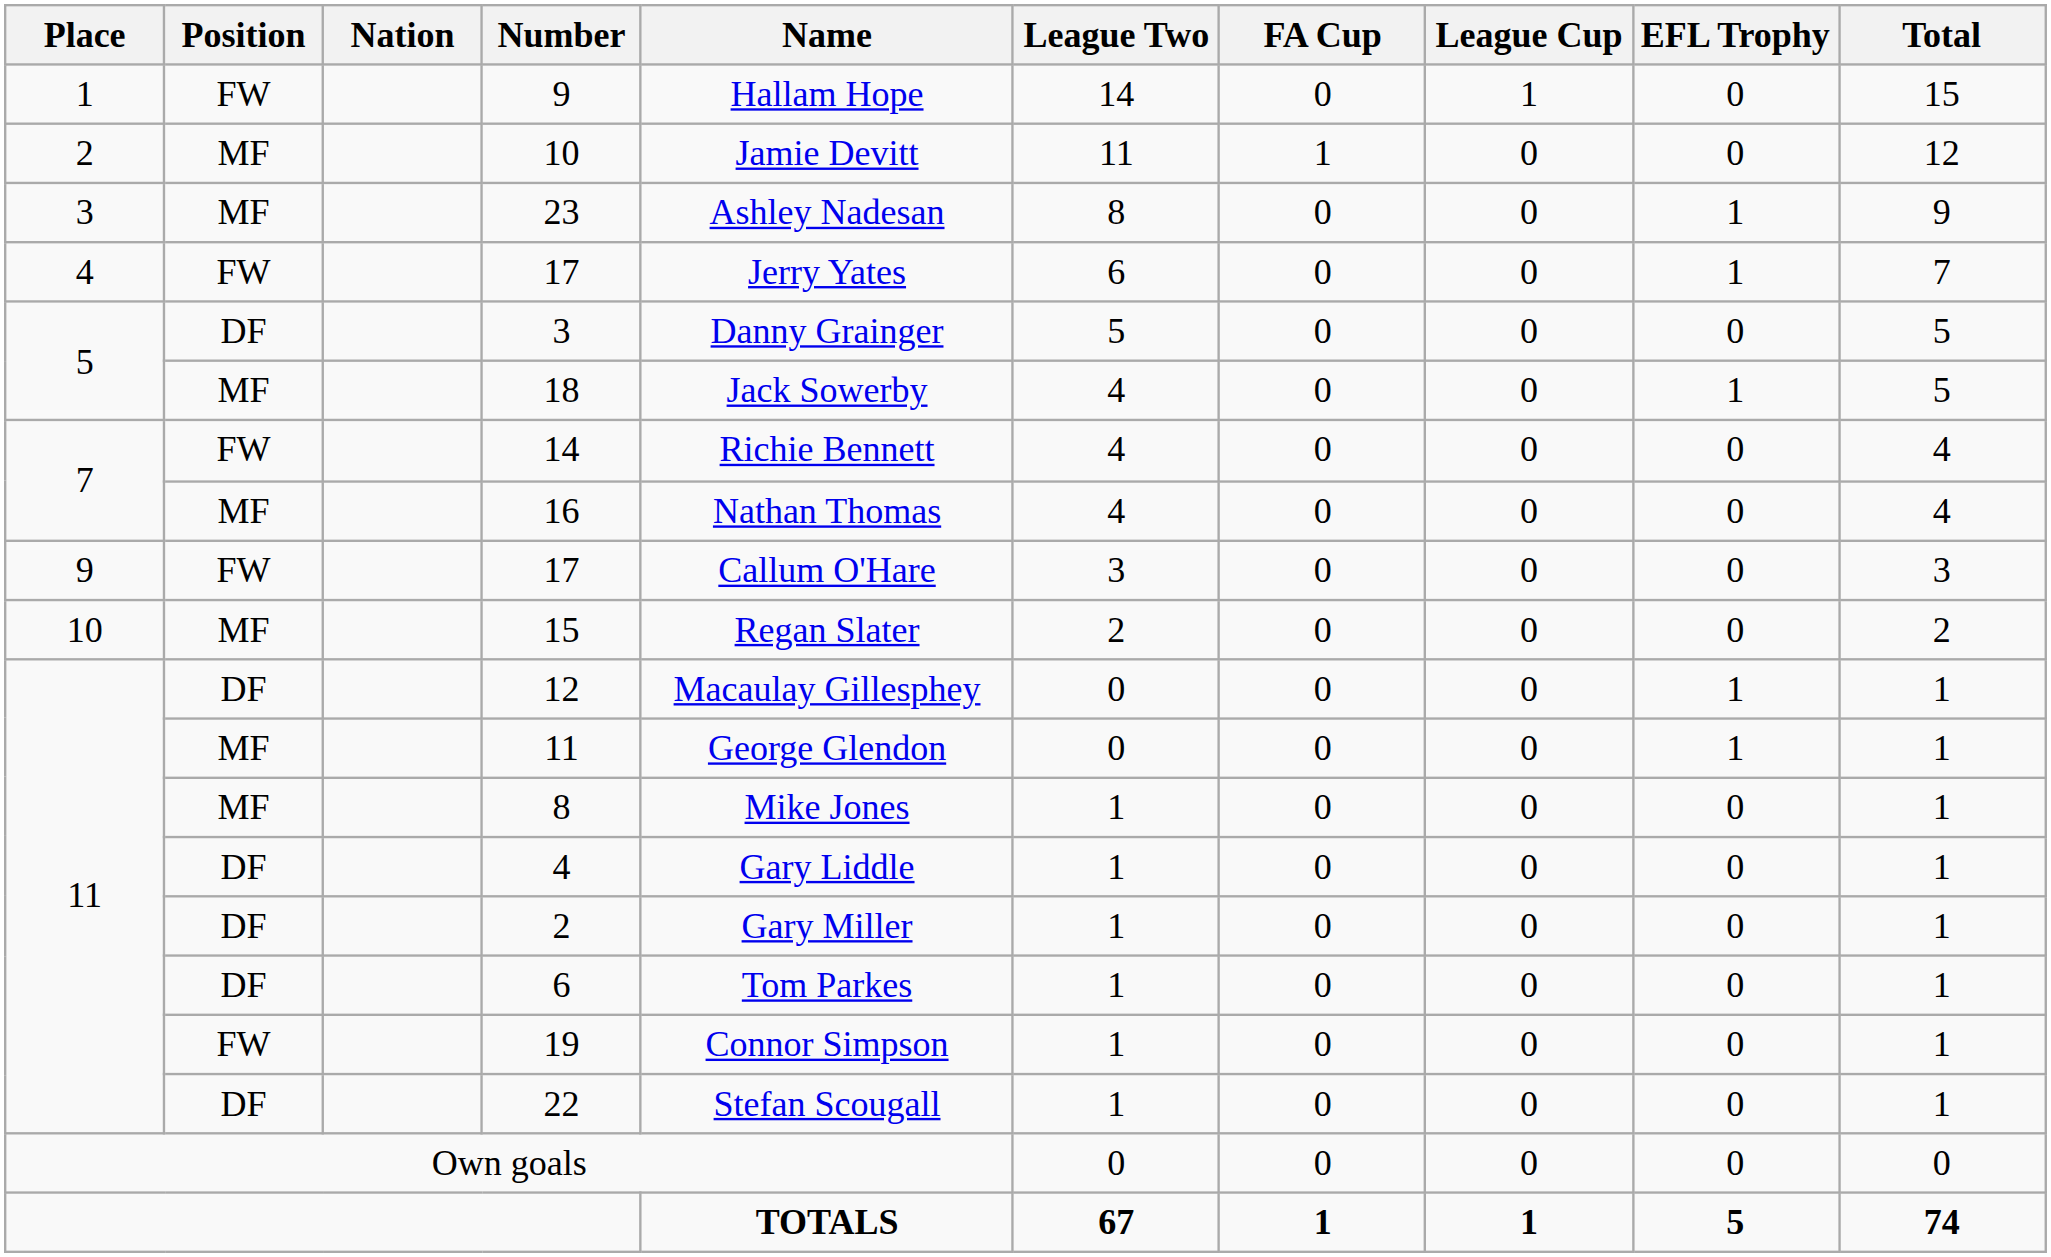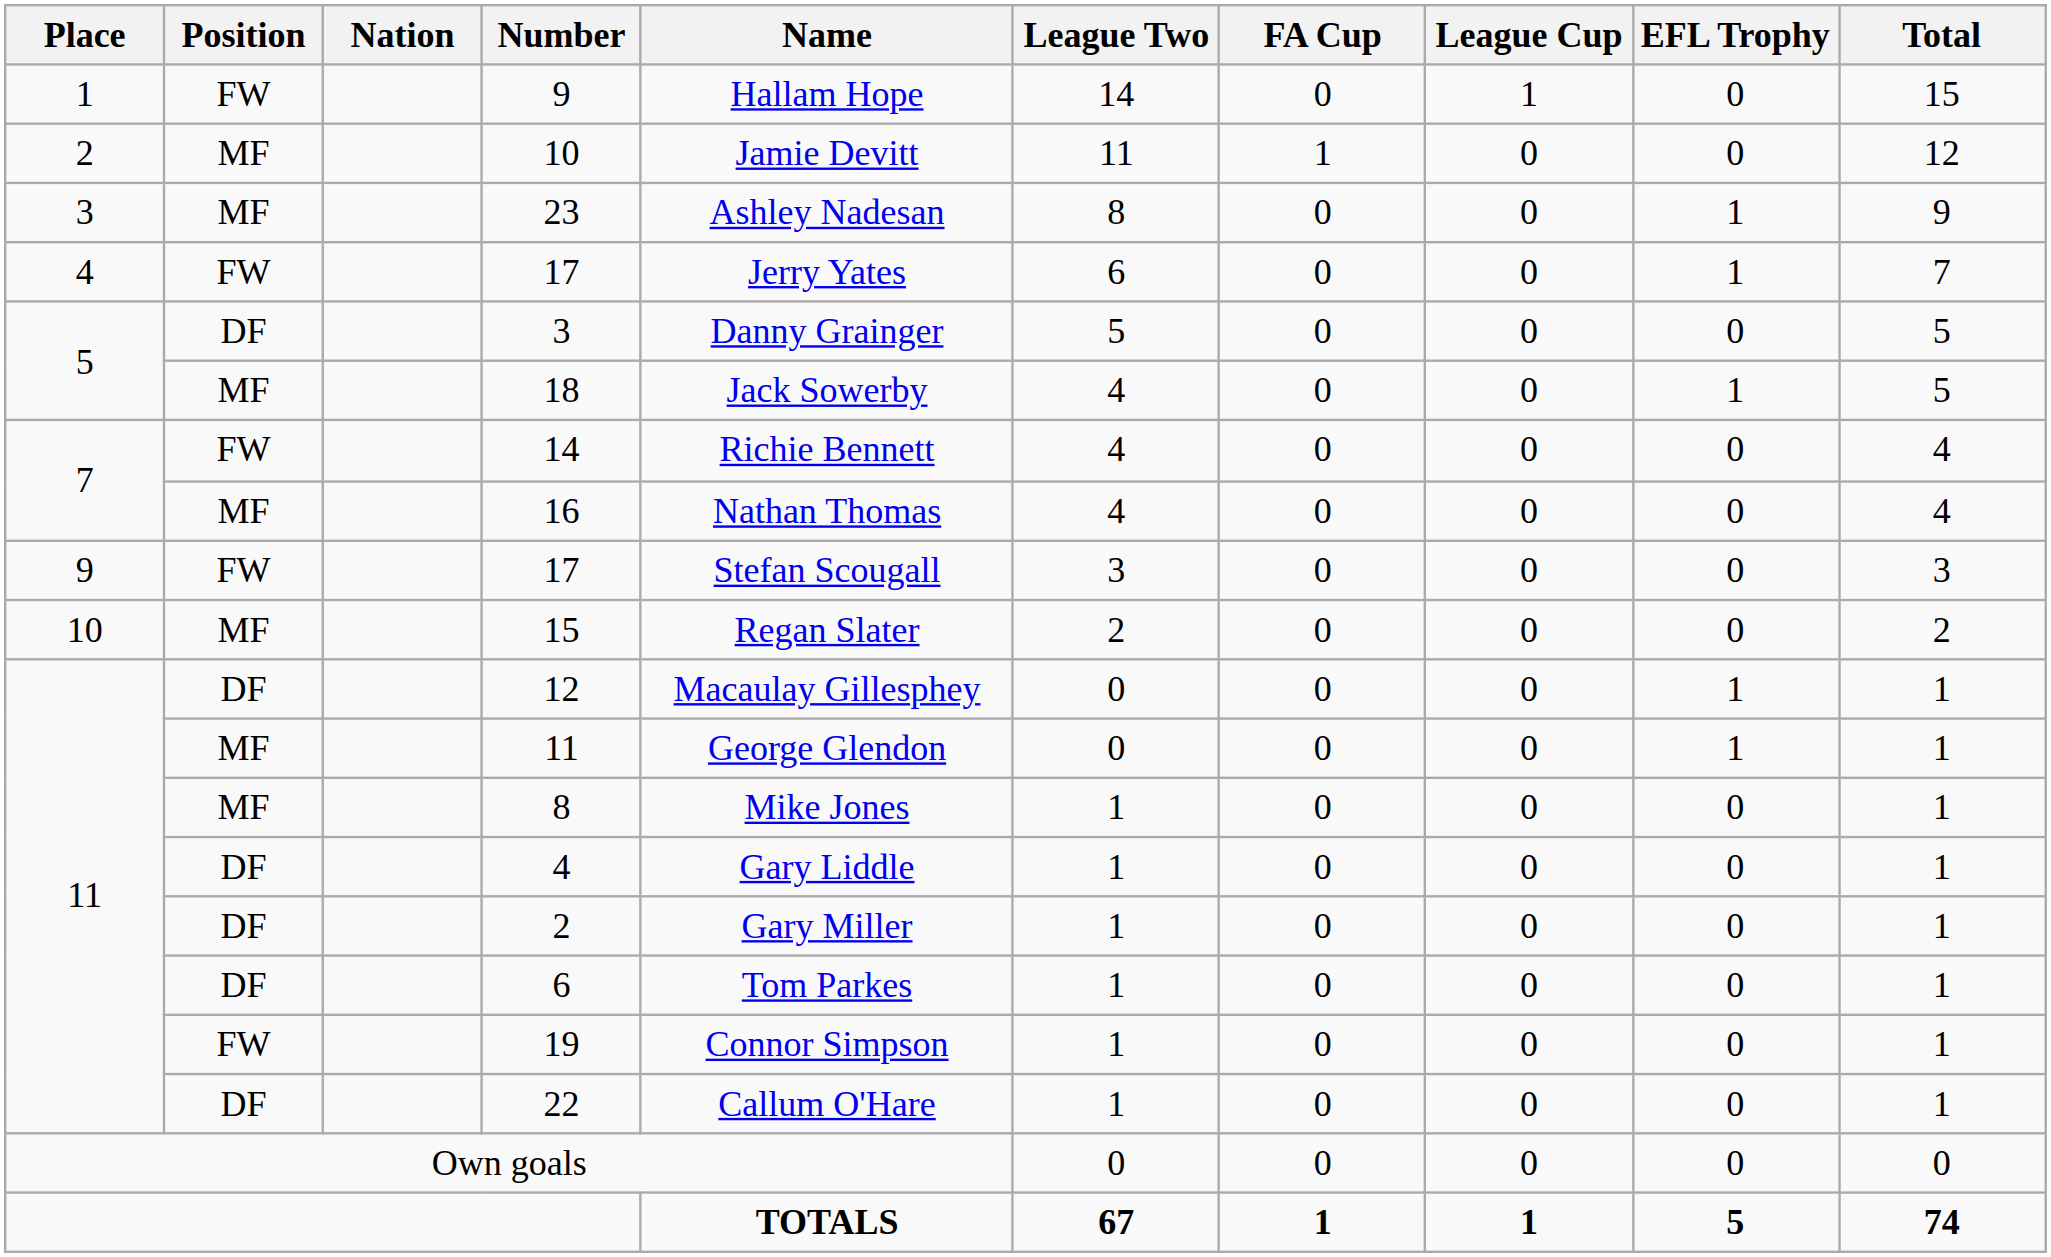9 / 17 | Name: Callum O'Hare -> Stefan Scougall
22 | Name: Stefan Scougall -> Callum O'Hare
